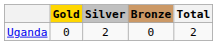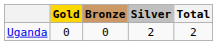columns swapped: Silver <-> Bronze
